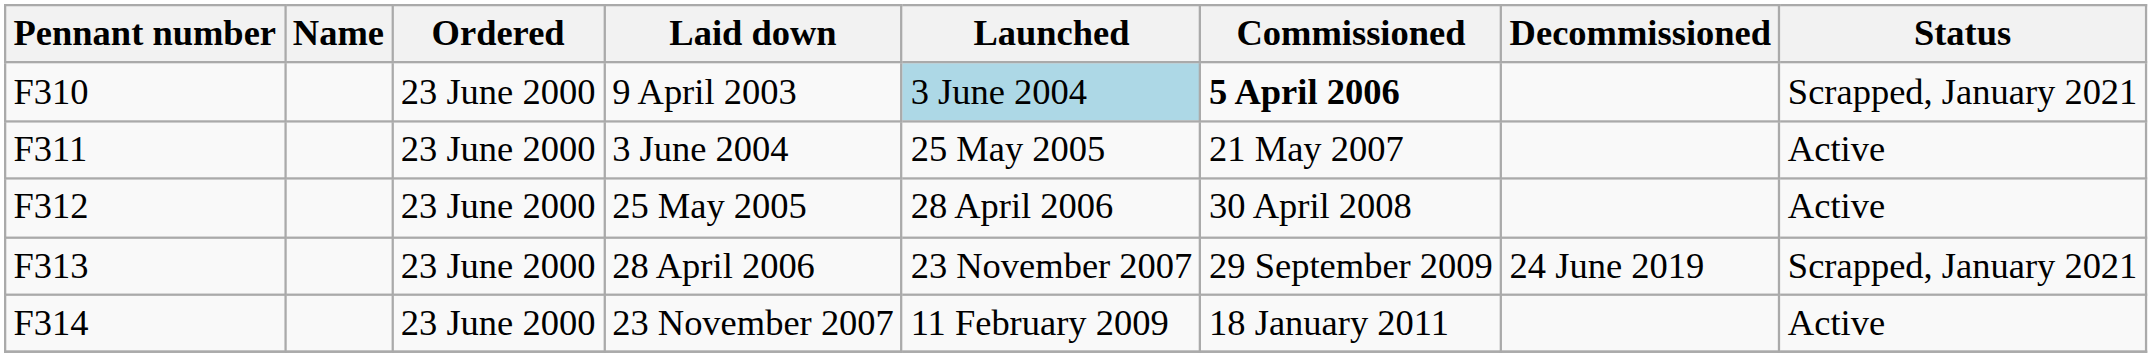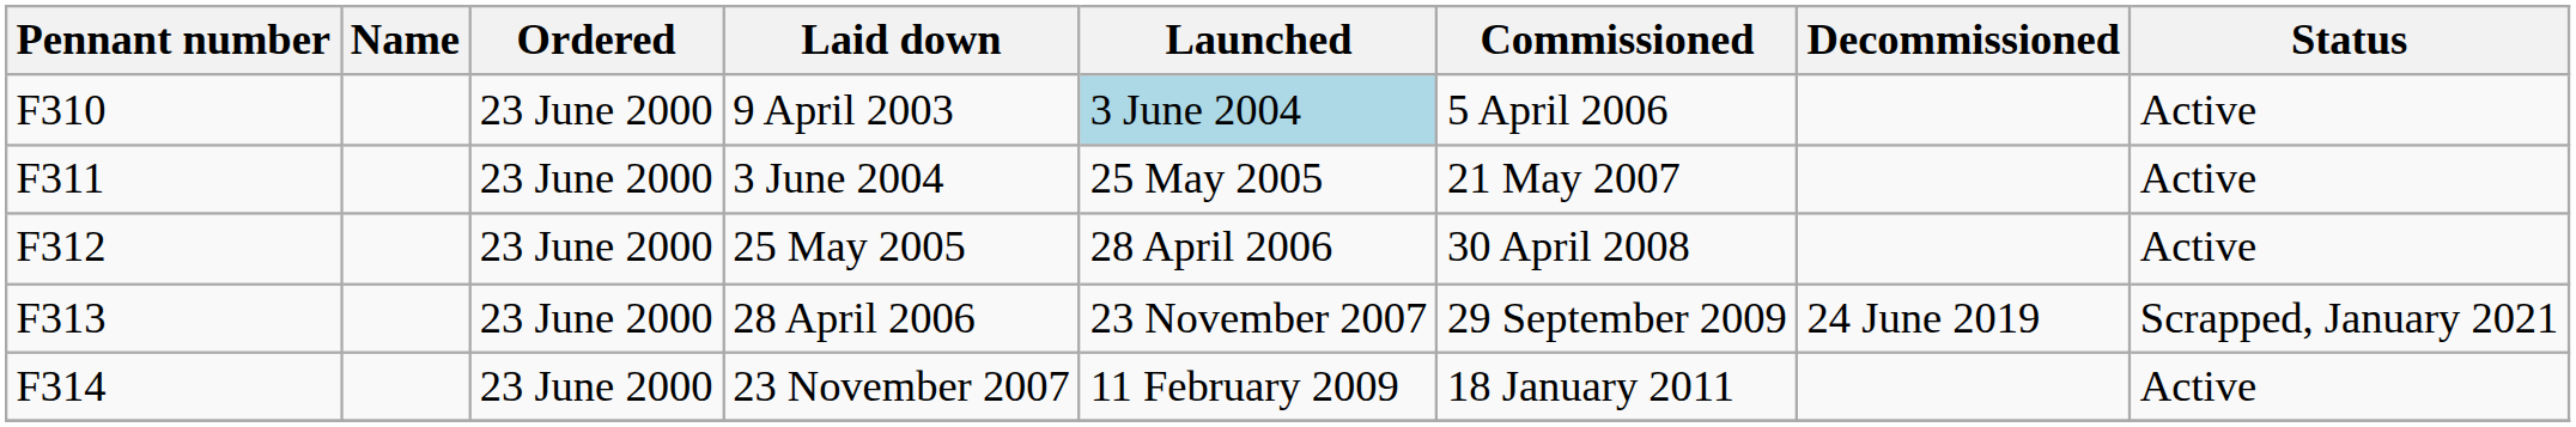9 April 2003 | Commissioned: bold -> normal
9 April 2003 | Status: Scrapped, January 2021 -> Active
